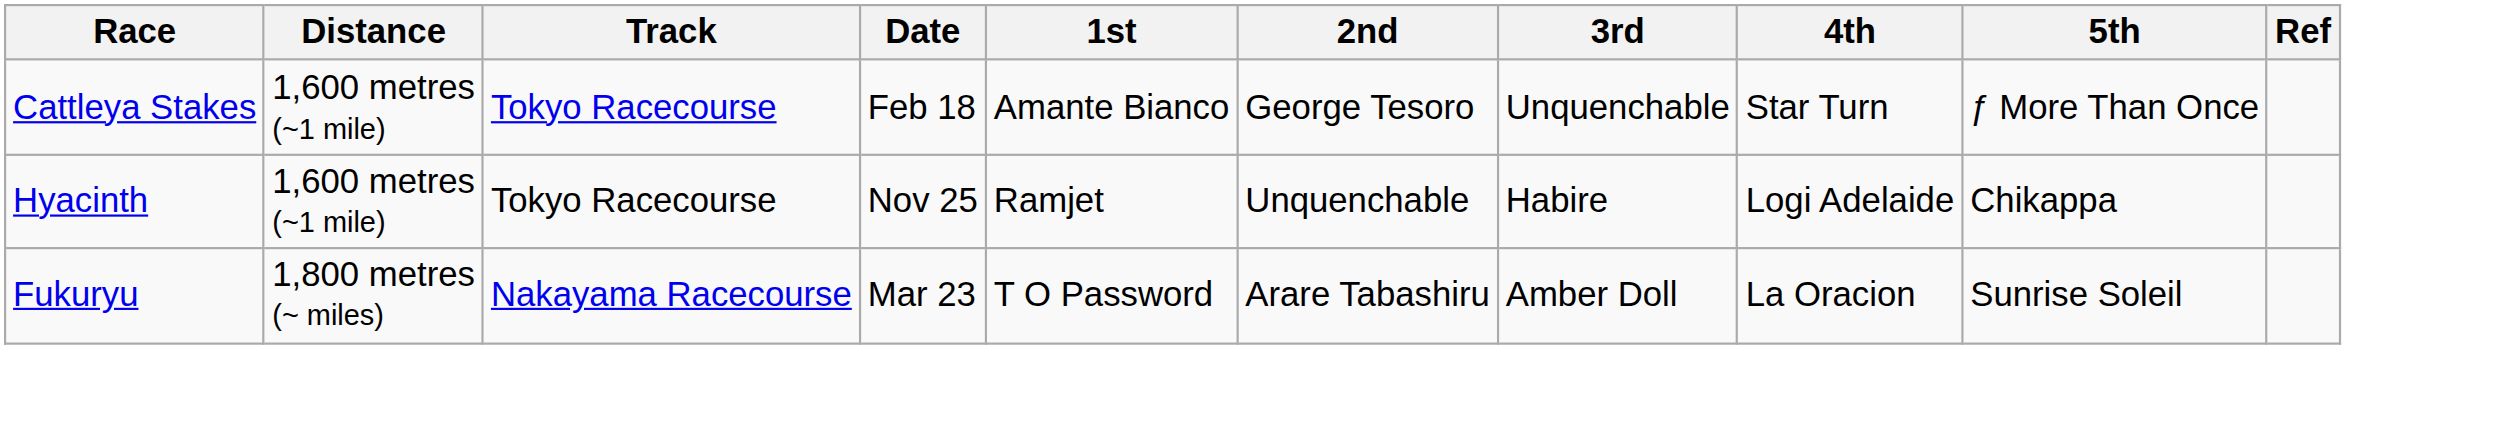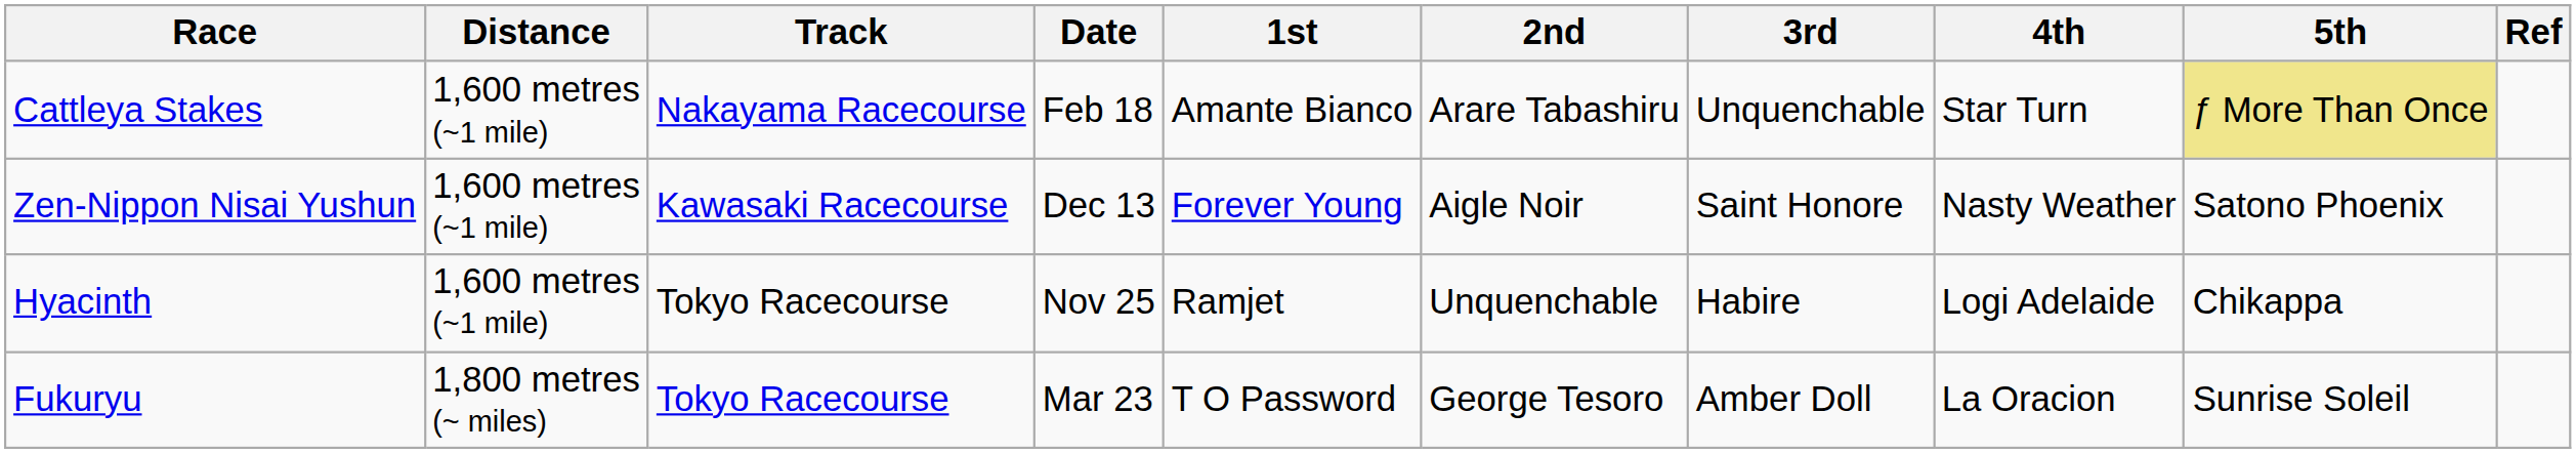Cattleya Stakes | Track: Tokyo Racecourse -> Nakayama Racecourse
Cattleya Stakes | 2nd: George Tesoro -> Arare Tabashiru
Cattleya Stakes | 5th: no background -> khaki background
+ row: Zen-Nippon Nisai Yushun | 1,600 metres (~1 mile) | Kawasaki Racecourse | Dec 13 | Forever Young | Aigle Noir | Saint Honore | Nasty Weather | Satono Phoenix
Fukuryu | Track: Nakayama Racecourse -> Tokyo Racecourse
Fukuryu | 2nd: Arare Tabashiru -> George Tesoro
